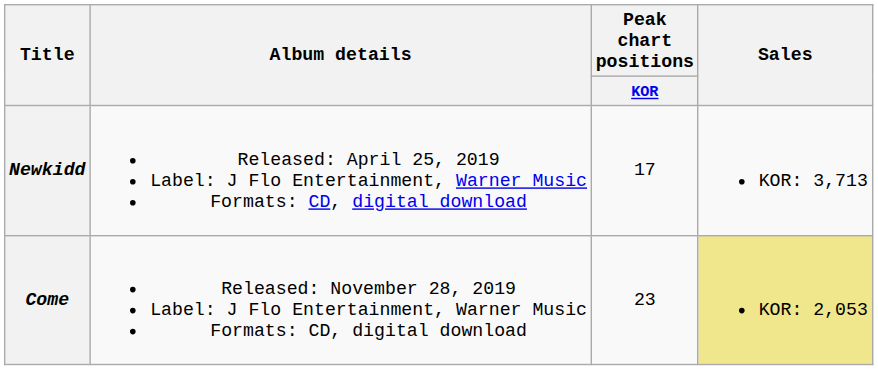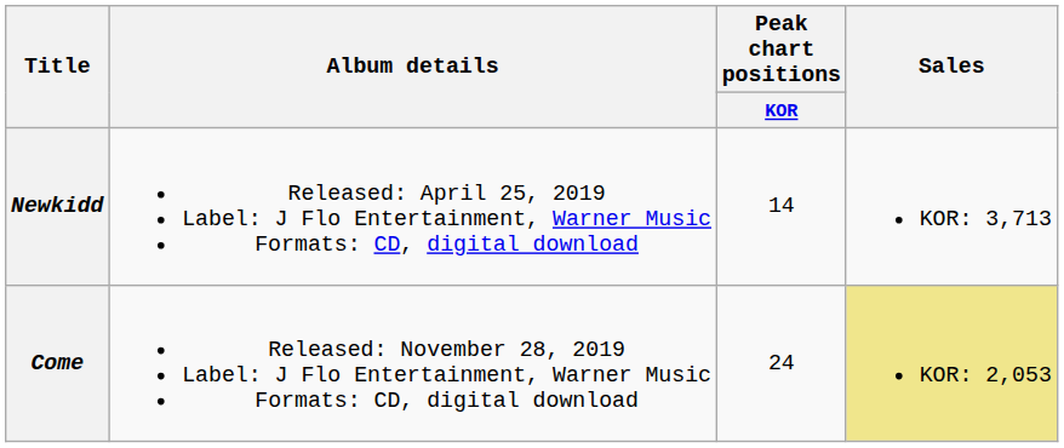Newkidd | Peak chart positions / KOR: 17 -> 14
Come | Peak chart positions / KOR: 23 -> 24
